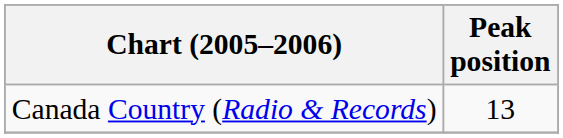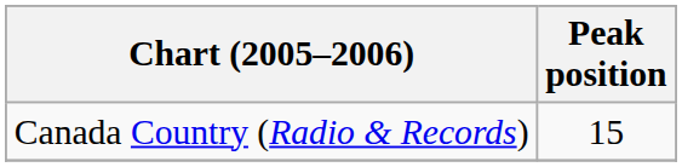Canada Country (Radio & Records) | Peak position: 13 -> 15
